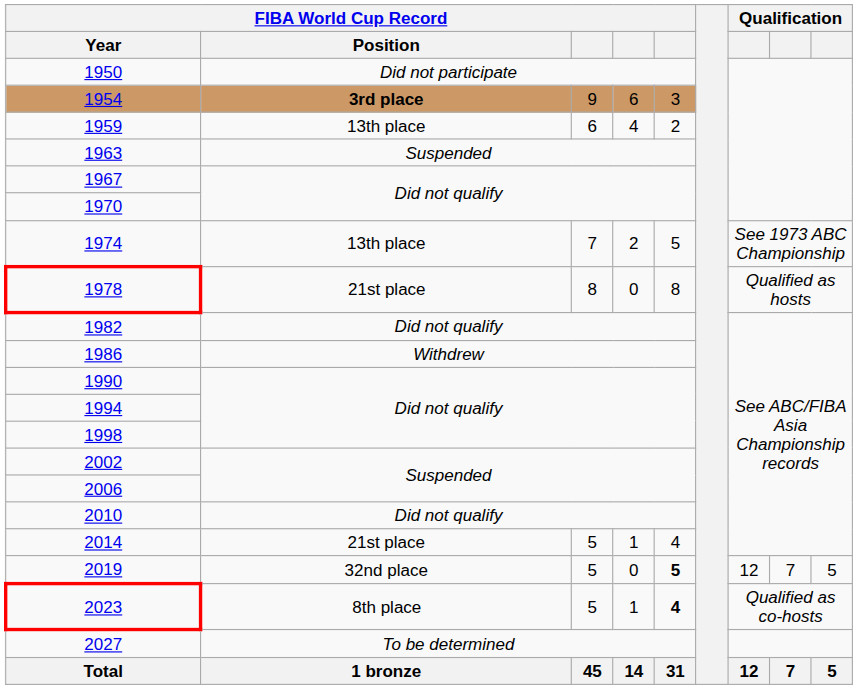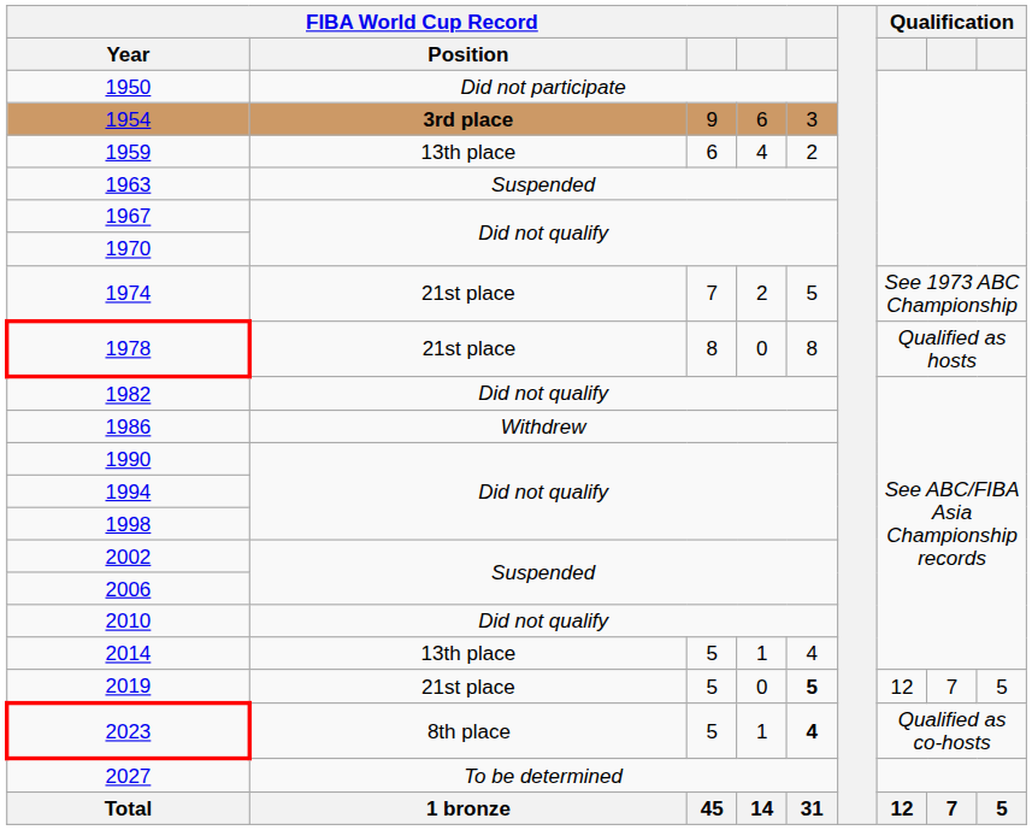1974 | FIBA World Cup Record / Position: 13th place -> 21st place
2014 | FIBA World Cup Record / Position: 21st place -> 13th place
2019 | FIBA World Cup Record / Position: 32nd place -> 21st place
